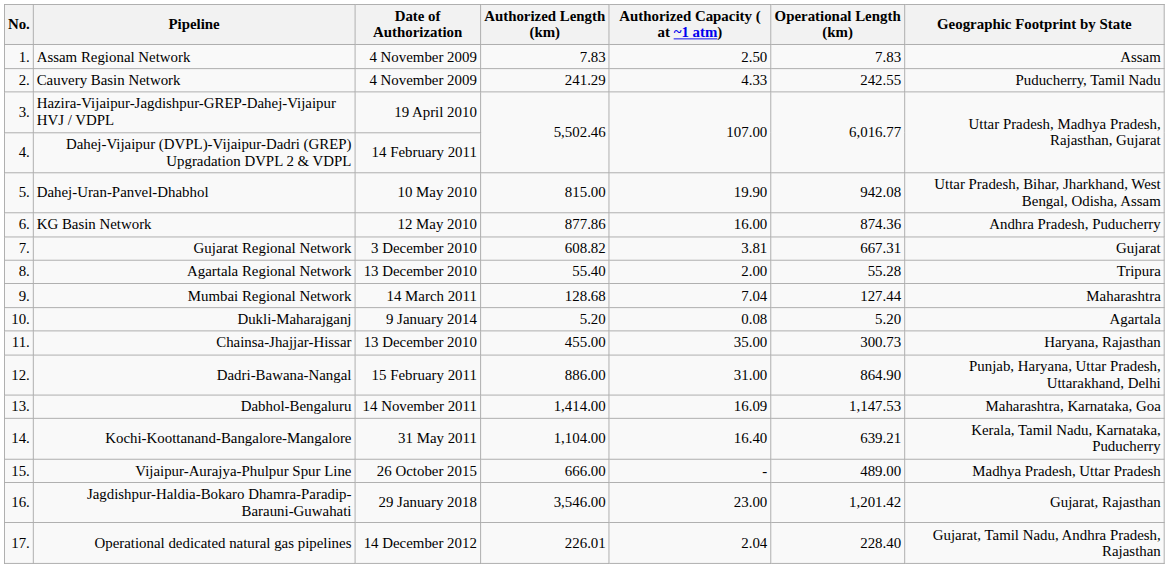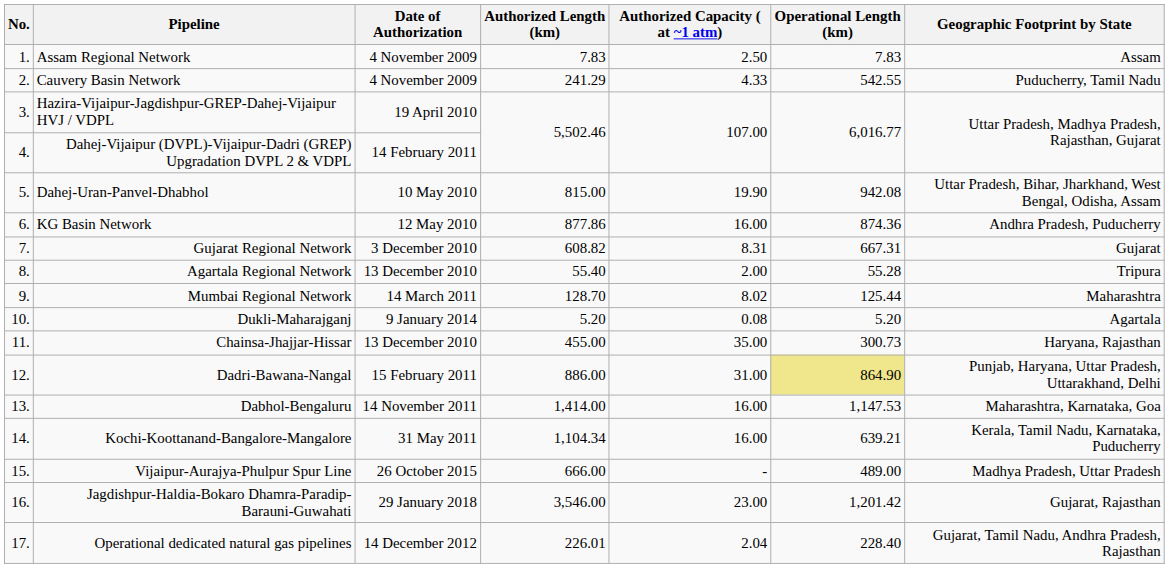Cauvery Basin Network | Operational Length (km): 242.55 -> 542.55
Gujarat Regional Network | Authorized Capacity ( at ~1 atm): 3.81 -> 8.31
Mumbai Regional Network | Authorized Length (km): 128.68 -> 128.70
Mumbai Regional Network | Authorized Capacity ( at ~1 atm): 7.04 -> 8.02
Mumbai Regional Network | Operational Length (km): 127.44 -> 125.44
Dadri-Bawana-Nangal | Operational Length (km): no background -> khaki background
Dabhol-Bengaluru | Authorized Capacity ( at ~1 atm): 16.09 -> 16.00
Kochi-Koottanand-Bangalore-Mangalore | Authorized Length (km): 1,104.00 -> 1,104.34
Kochi-Koottanand-Bangalore-Mangalore | Authorized Capacity ( at ~1 atm): 16.40 -> 16.00
